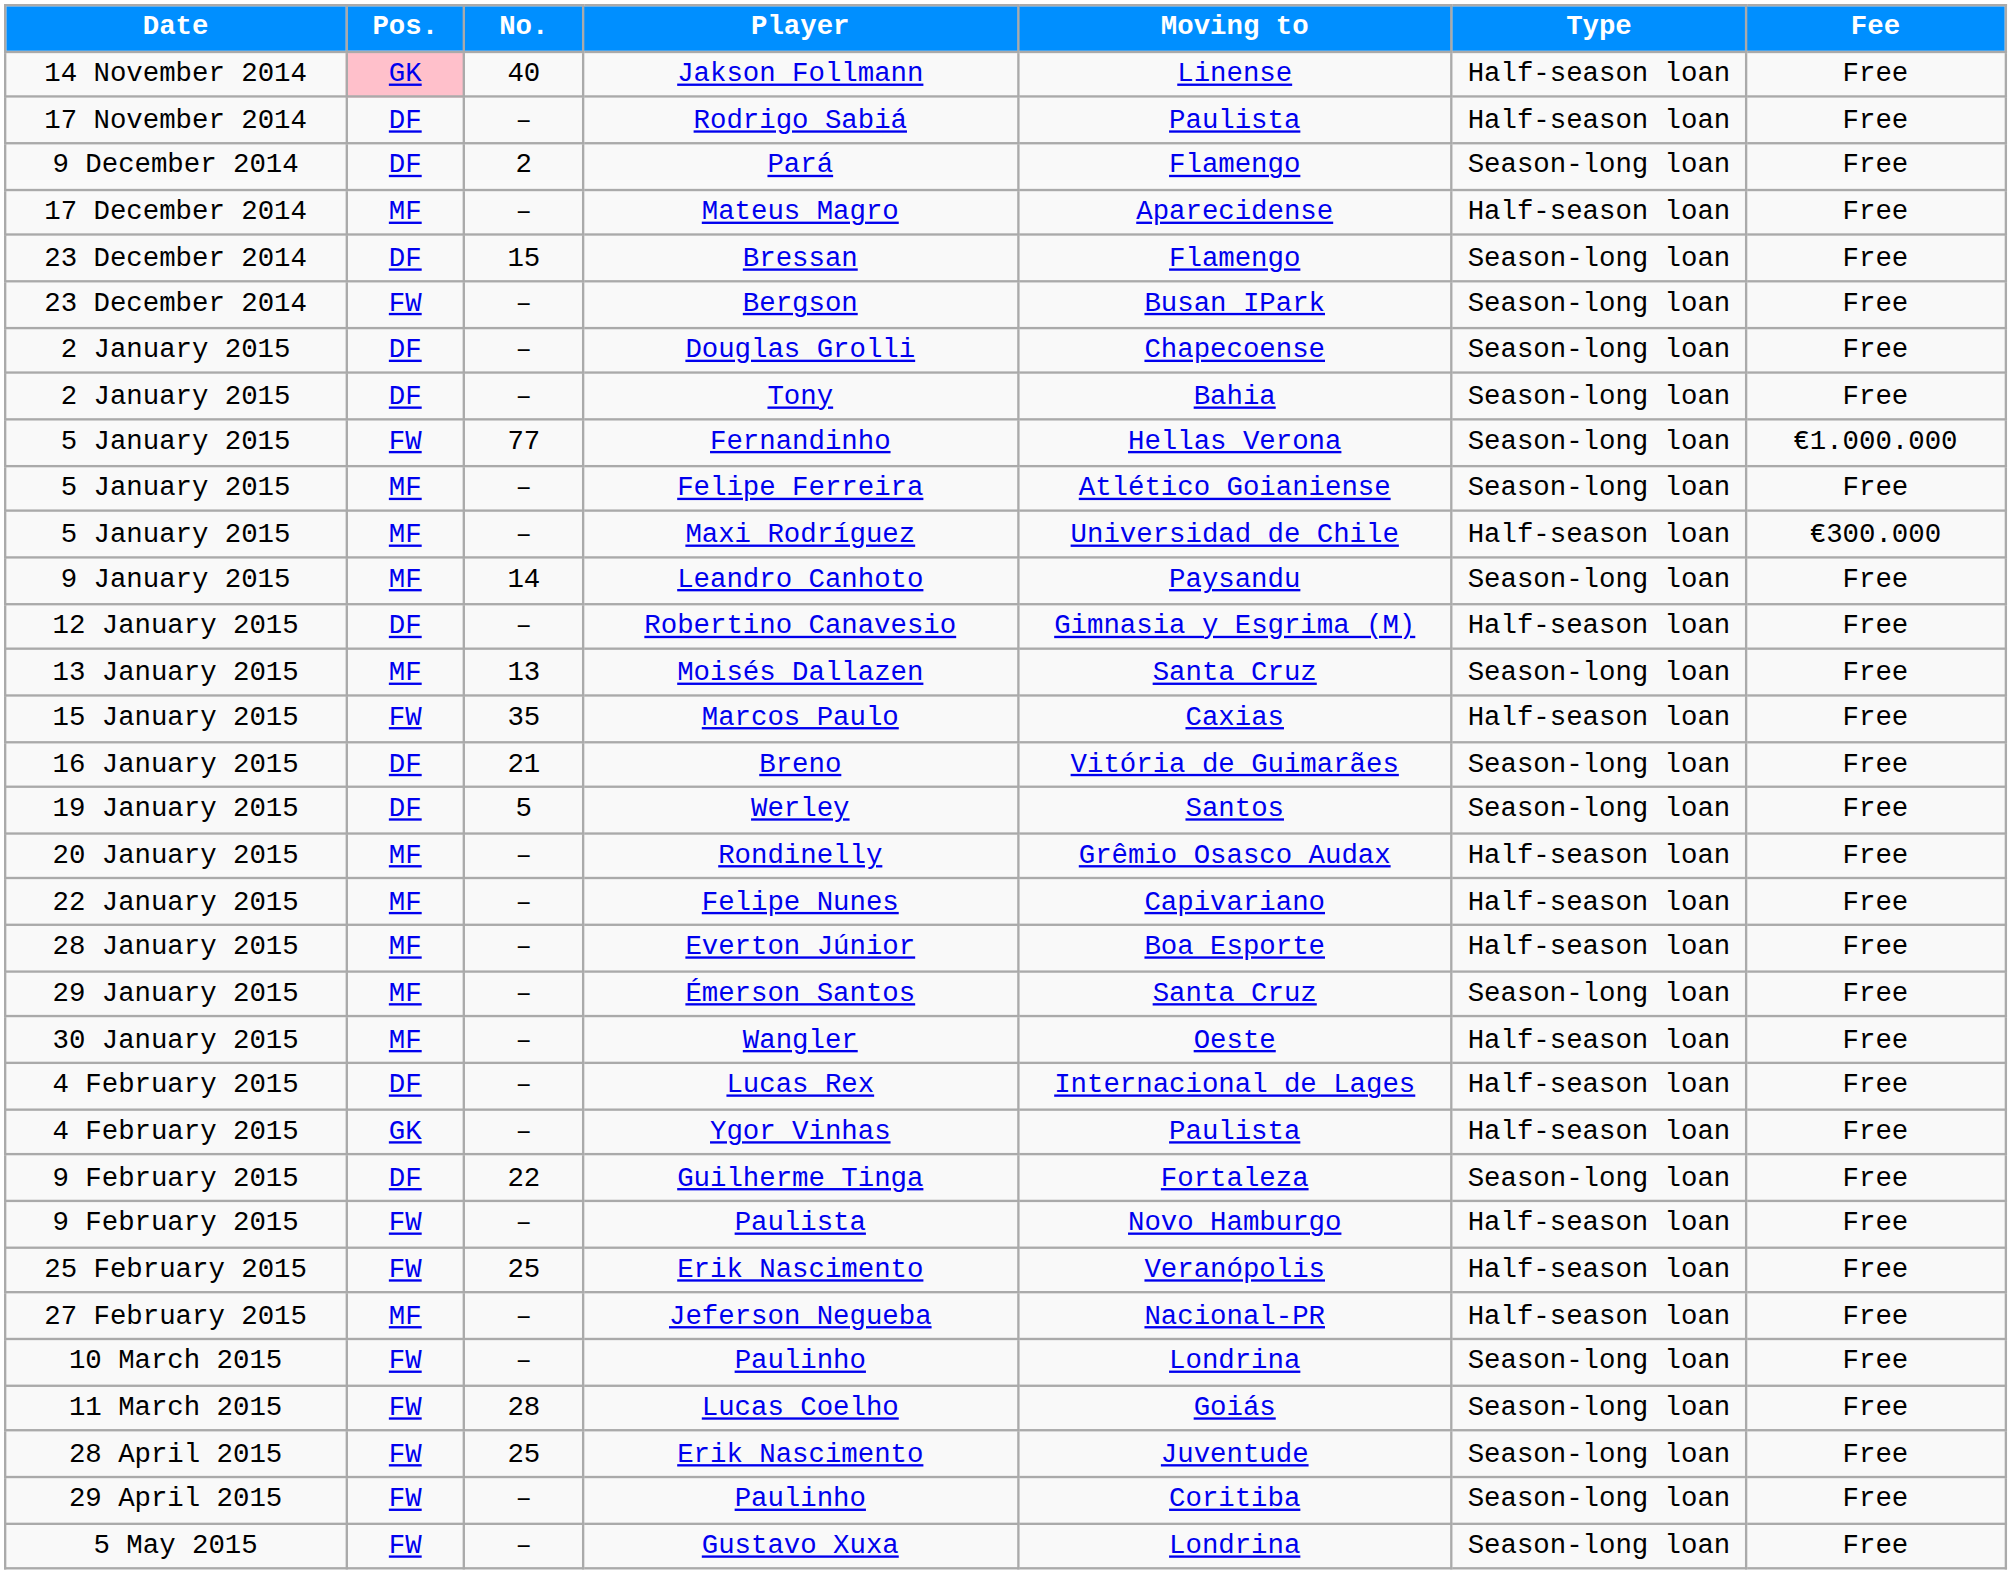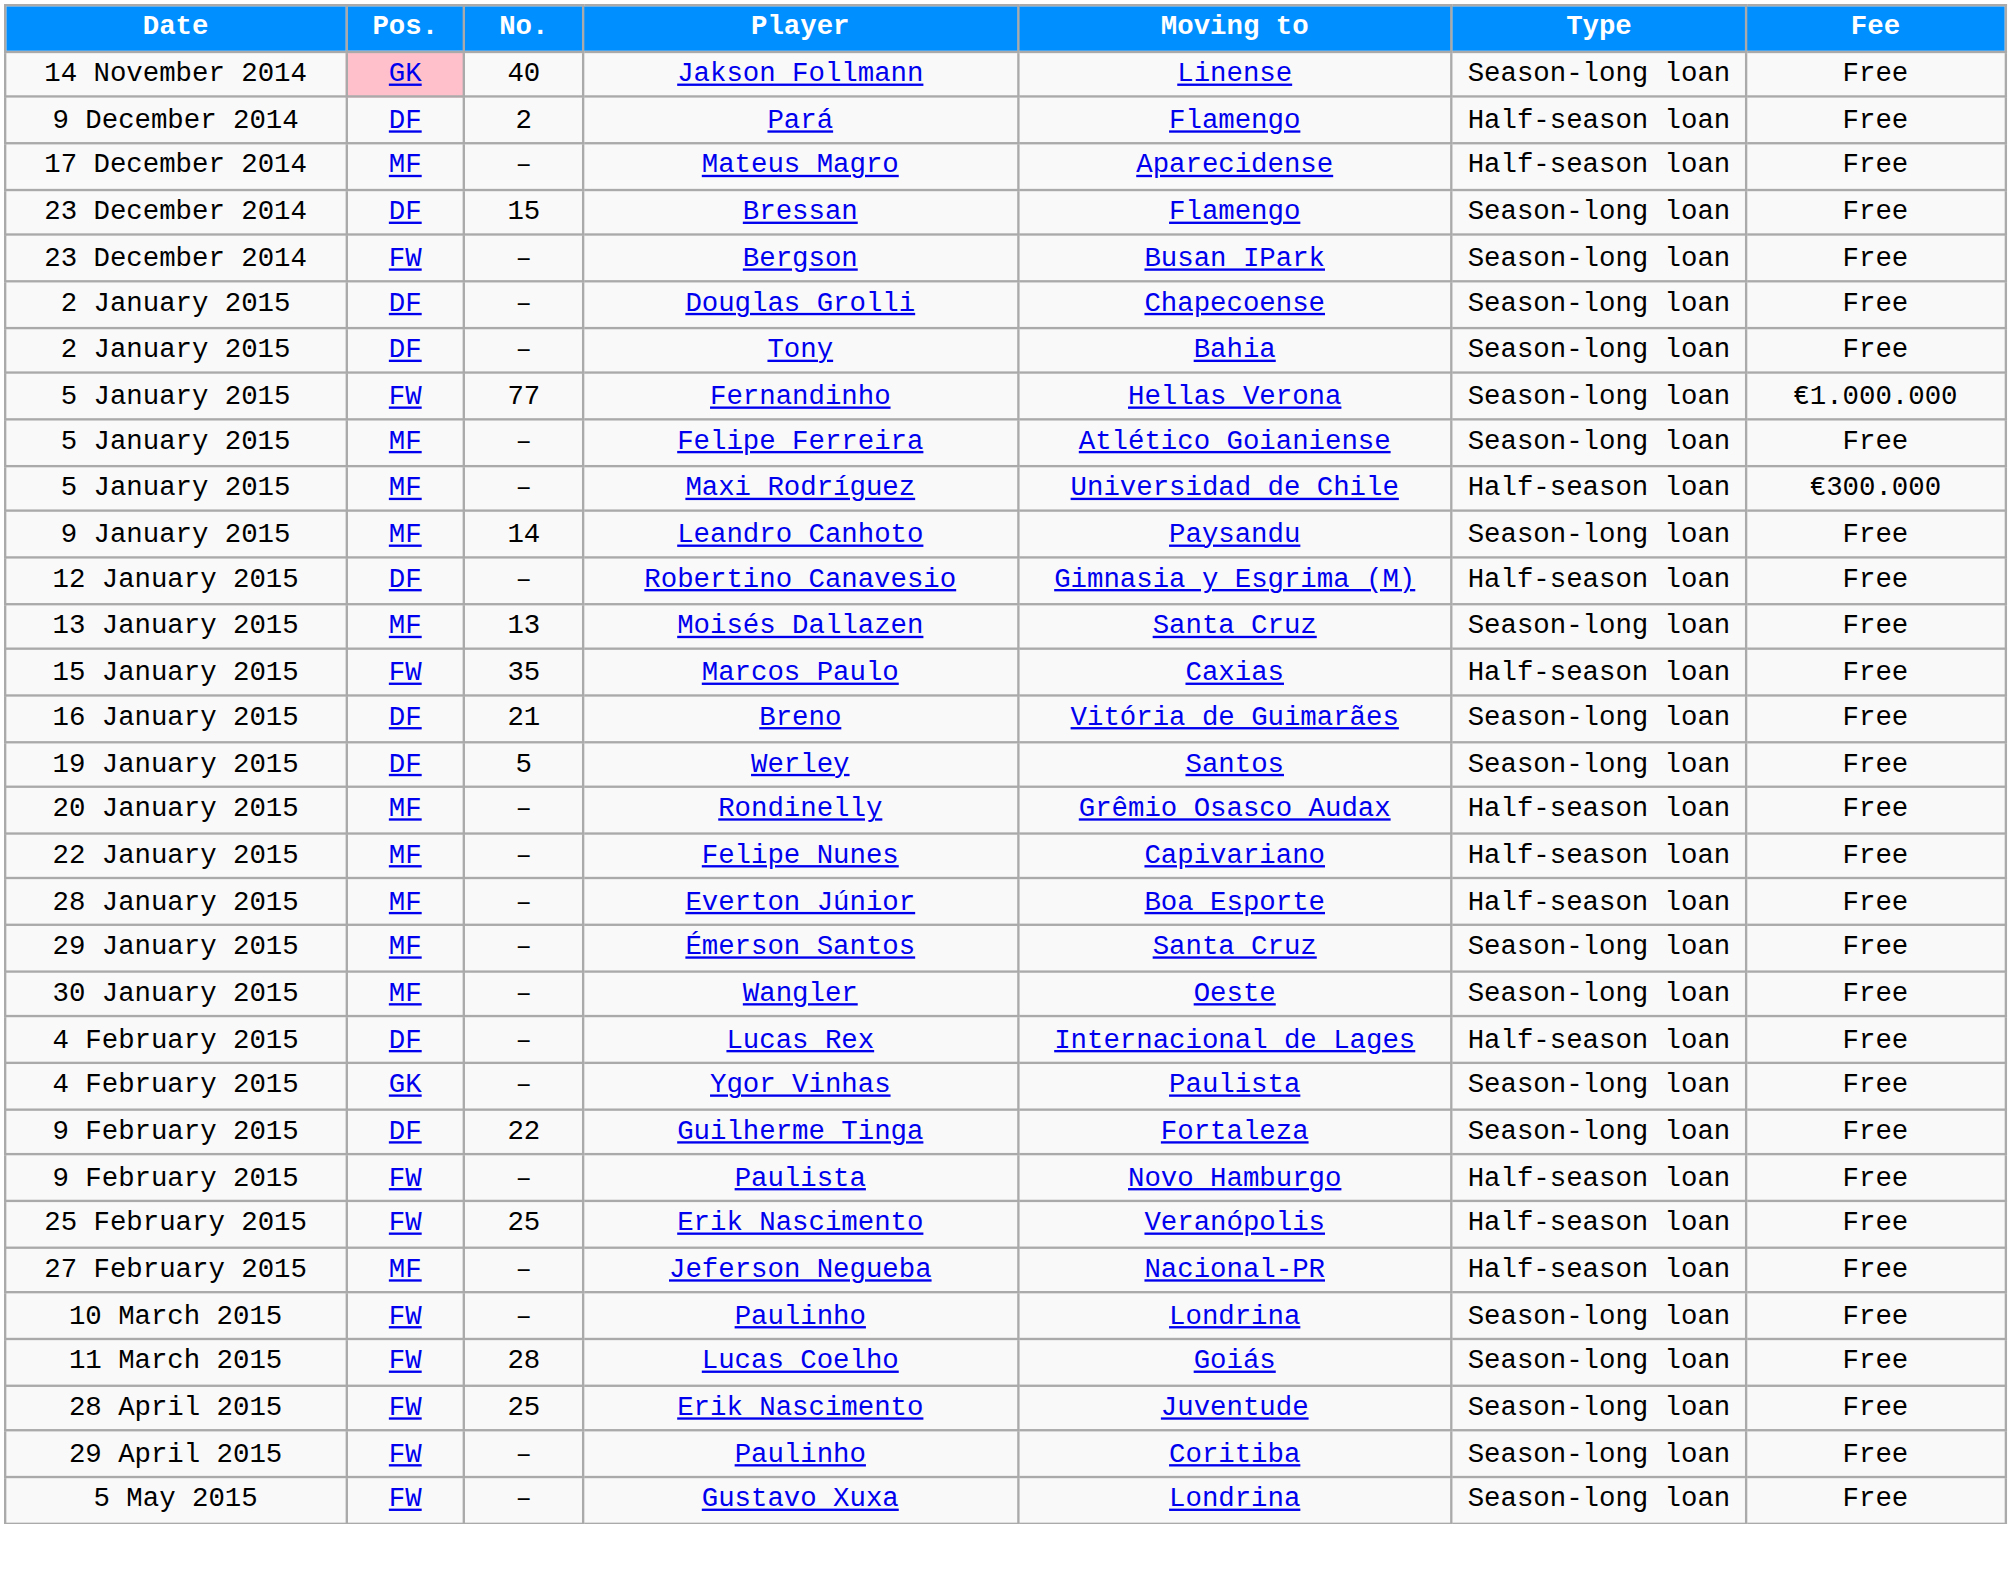Jakson Follmann | Type: Half-season loan -> Season-long loan
- row: 17 November 2014 | DF | – | Rodrigo Sabiá | Paulista | Half-season loan | Free
Pará | Type: Season-long loan -> Half-season loan
Wangler | Type: Half-season loan -> Season-long loan
Ygor Vinhas | Type: Half-season loan -> Season-long loan
